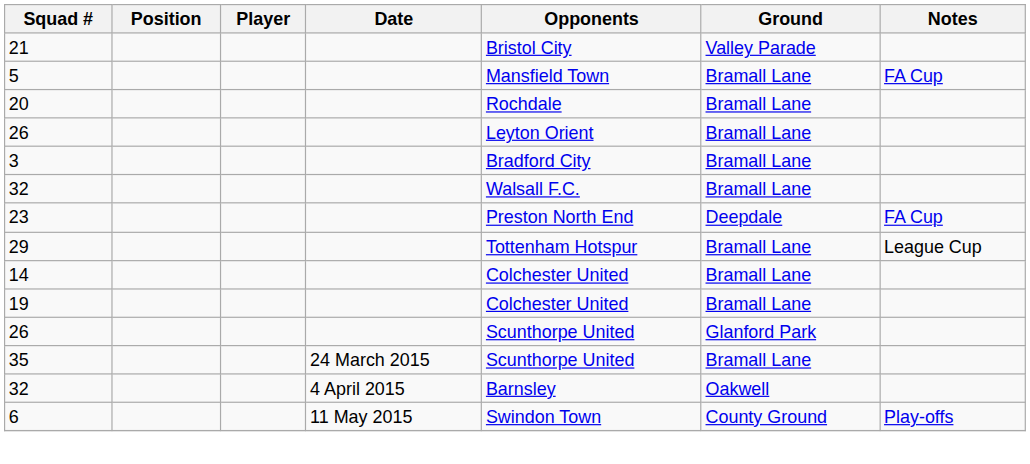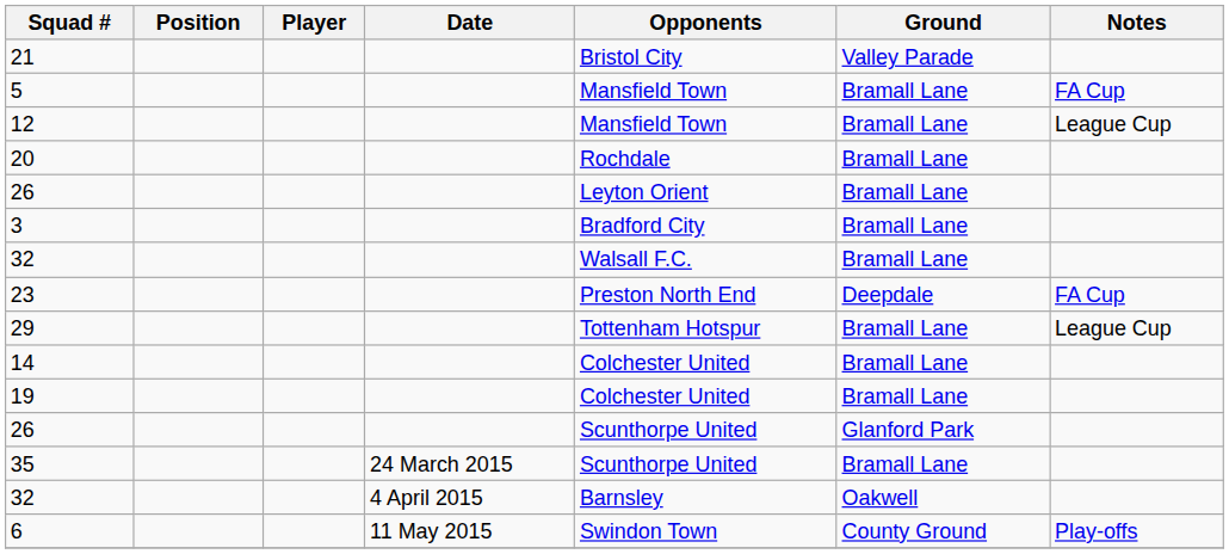+ row: 12 | Mansfield Town | Bramall Lane | League Cup
